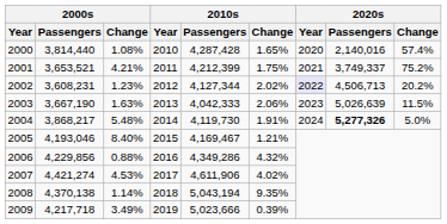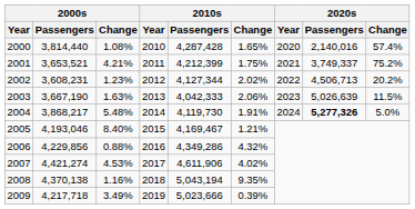2002 | 2020s / Year: lavender background -> no background
2008 | 2000s / Change: 1.14% -> 1.16%
